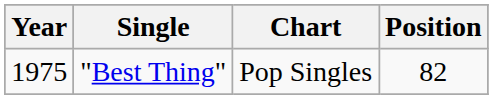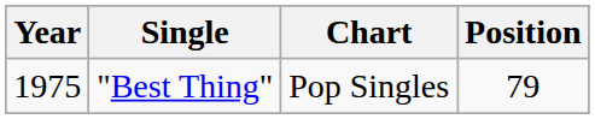"Best Thing" | Position: 82 -> 79
